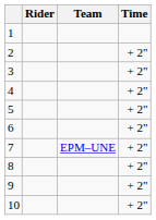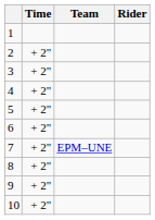columns swapped: Rider <-> Time
